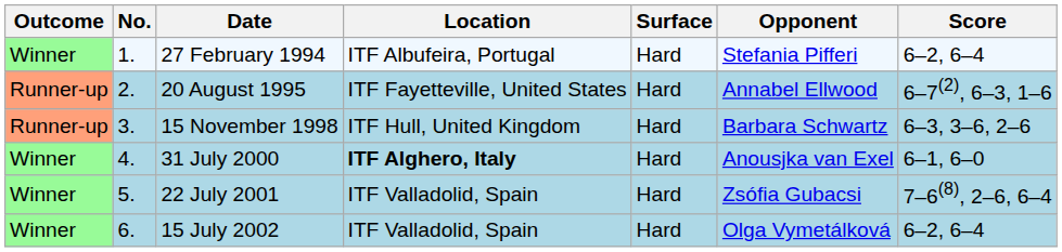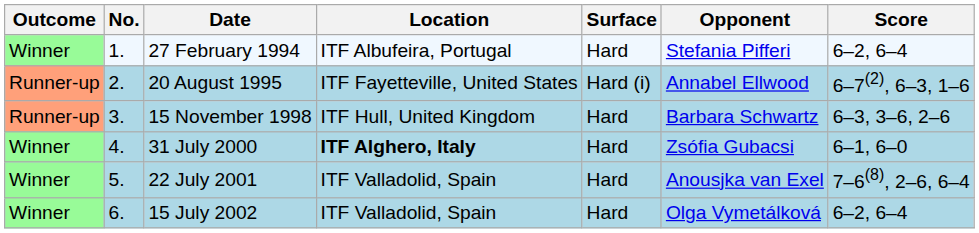20 August 1995 | Surface: Hard -> Hard (i)
31 July 2000 | Opponent: Anousjka van Exel -> Zsófia Gubacsi
22 July 2001 | Opponent: Zsófia Gubacsi -> Anousjka van Exel
